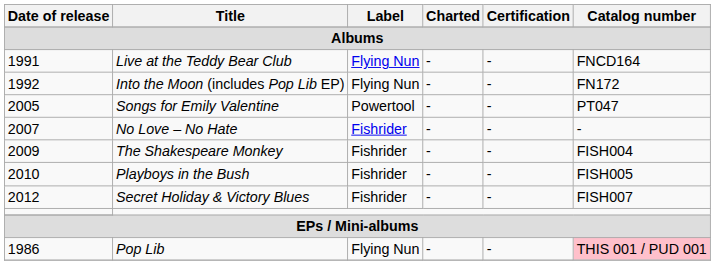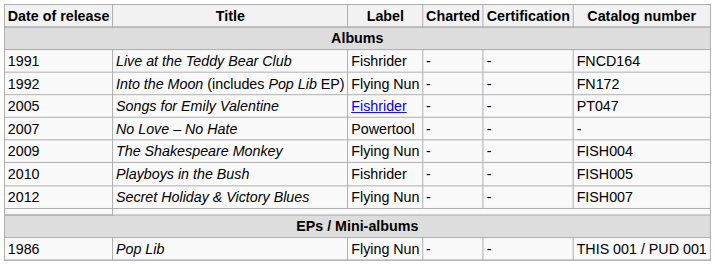Live at the Teddy Bear Club | Label: Flying Nun -> Fishrider
Songs for Emily Valentine | Label: Powertool -> Fishrider
No Love – No Hate | Label: Fishrider -> Powertool
The Shakespeare Monkey | Label: Fishrider -> Flying Nun
Secret Holiday & Victory Blues | Label: Fishrider -> Flying Nun
Pop Lib | Catalog number: pink background -> no background
